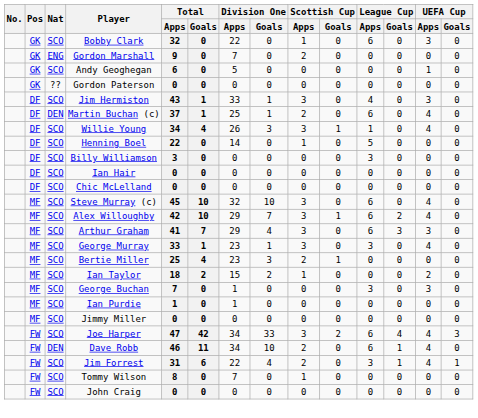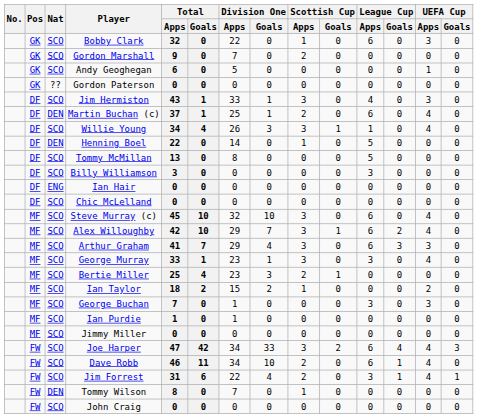Gordon Marshall | Nat: ENG -> SCO
Henning Boel | Nat: SCO -> DEN
+ row: DF | SCO | Tommy McMillan | 13 | 0 | 8 | 0 | 0 | 0 | 5 | 0 | 0 | 0
Ian Hair | Nat: SCO -> ENG
Dave Robb | Nat: DEN -> SCO
Tommy Wilson | Nat: SCO -> DEN
